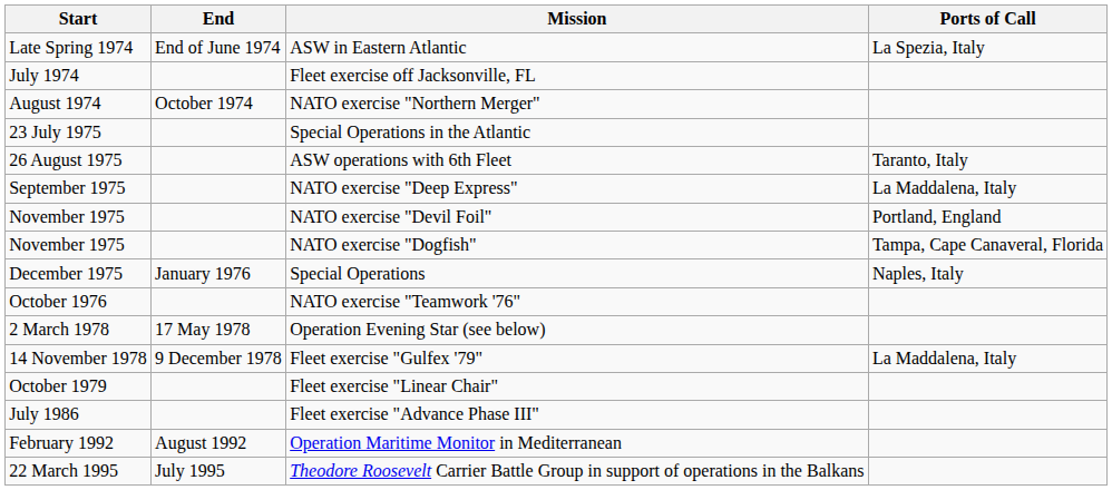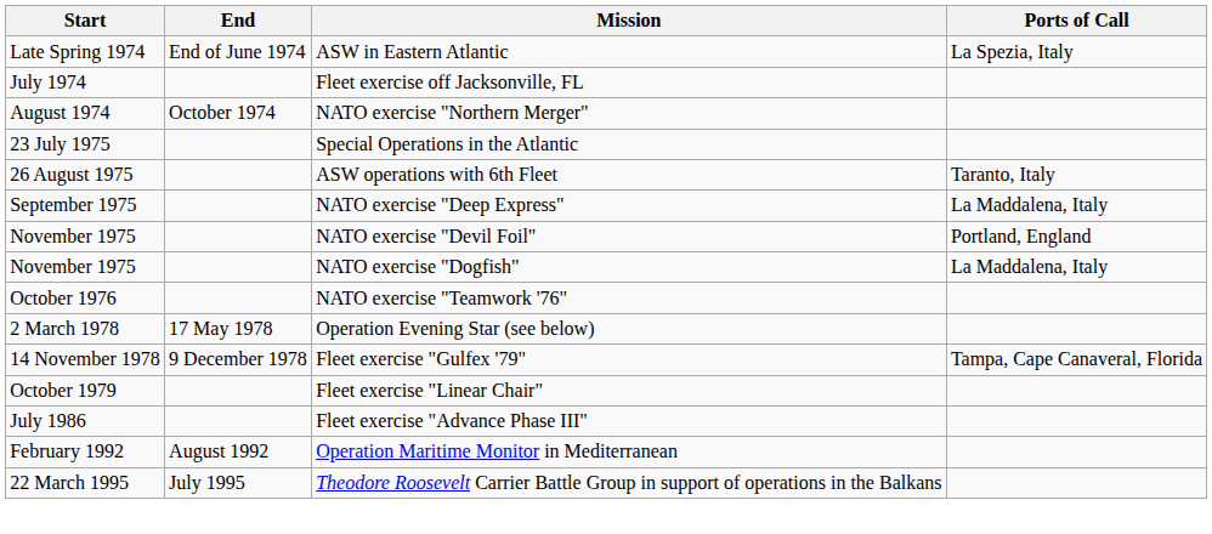NATO exercise "Dogfish" | Ports of Call: Tampa, Cape Canaveral, Florida -> La Maddalena, Italy
- row: December 1975 | January 1976 | Special Operations | Naples, Italy
Fleet exercise "Gulfex '79" | Ports of Call: La Maddalena, Italy -> Tampa, Cape Canaveral, Florida
